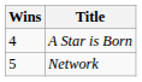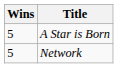A Star is Born | Wins: 4 -> 5
